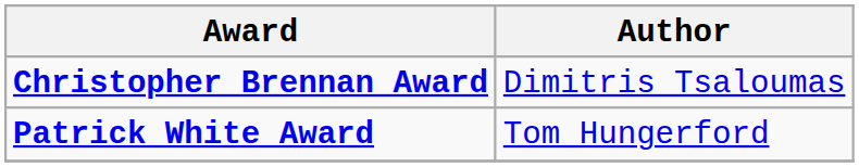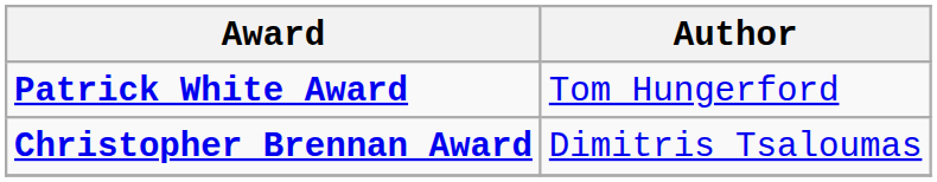rows swapped: Christopher Brennan Award <-> Patrick White Award
